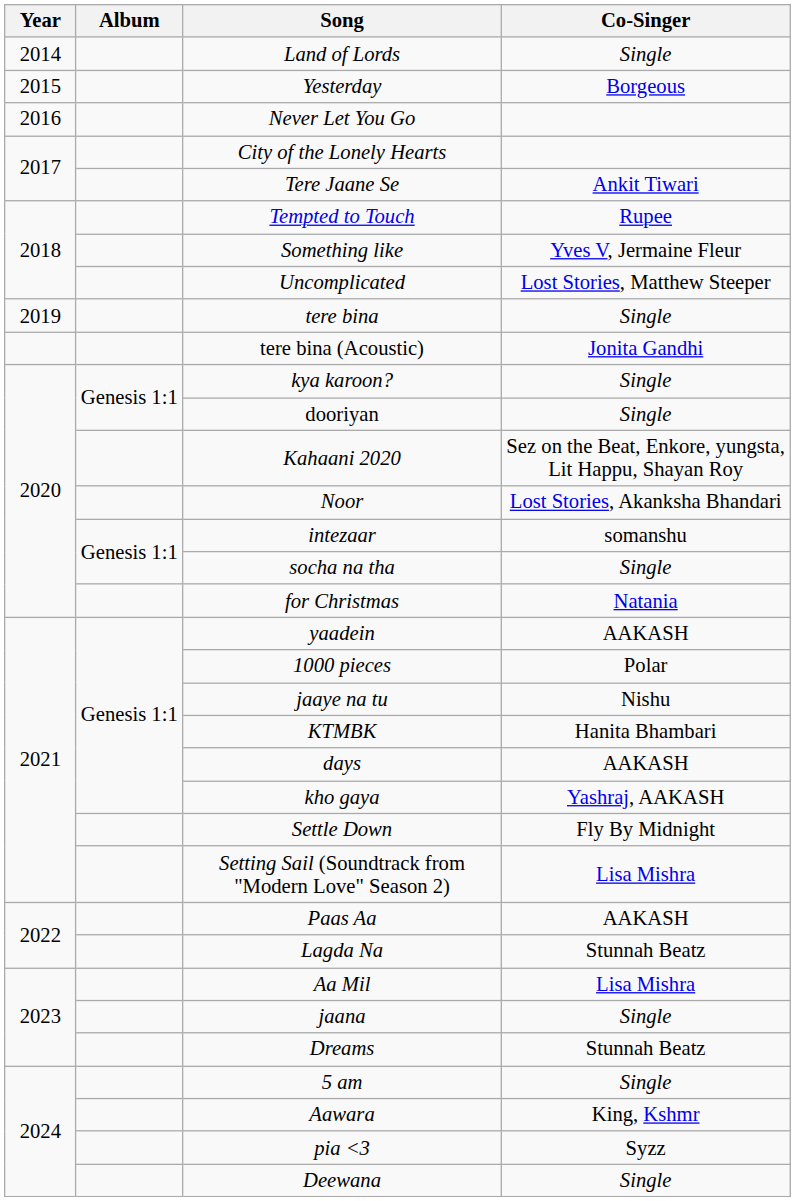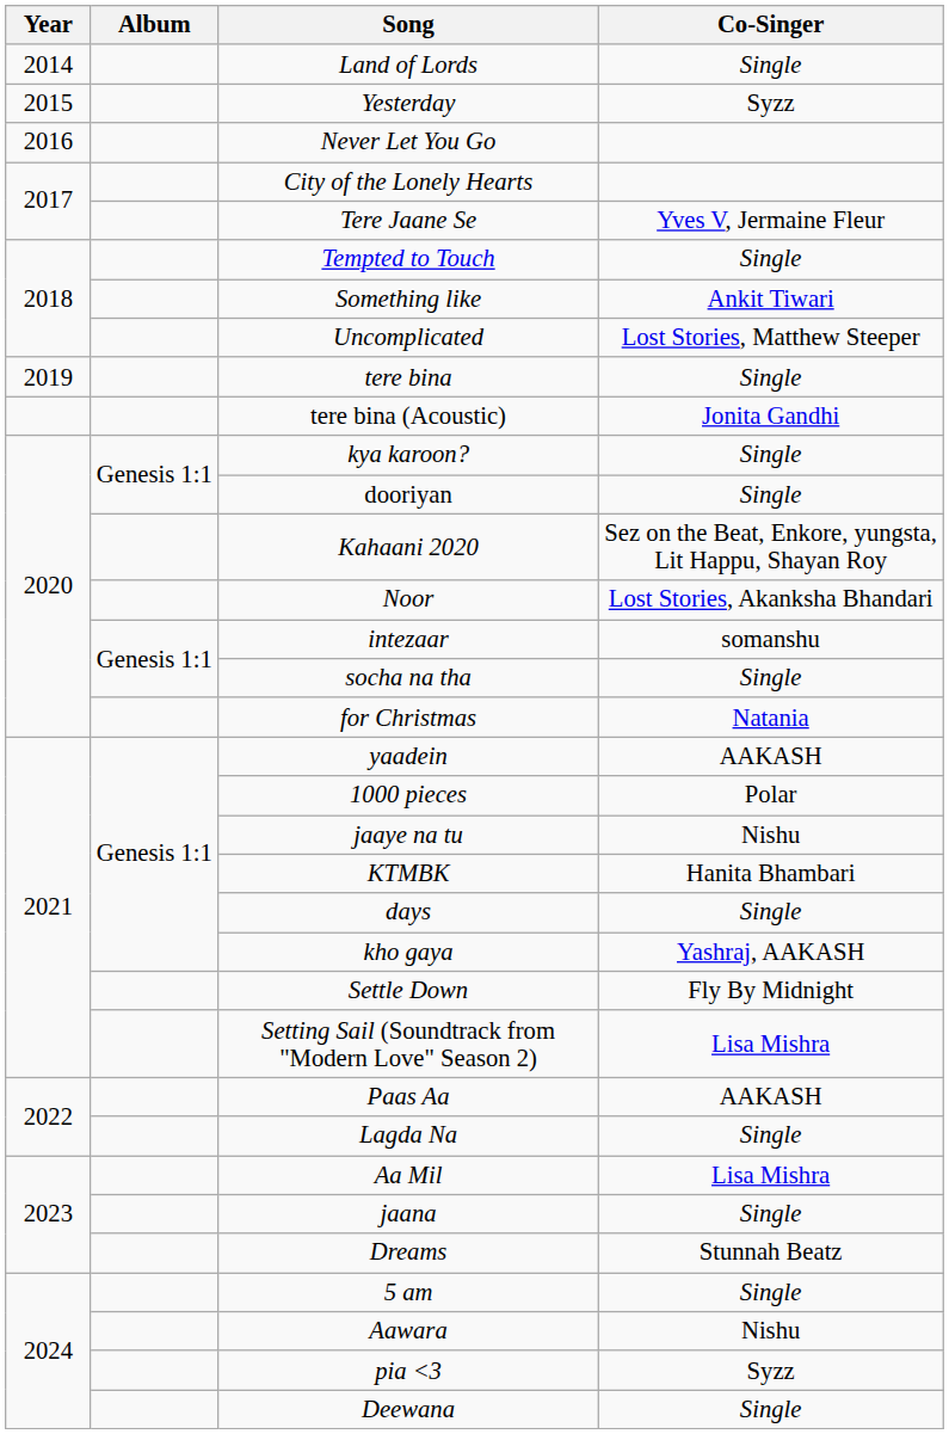Yesterday | Co-Singer: Borgeous -> Syzz
Tere Jaane Se | Co-Singer: Ankit Tiwari -> Yves V, Jermaine Fleur
Tempted to Touch | Co-Singer: Rupee -> Single
Something like | Co-Singer: Yves V, Jermaine Fleur -> Ankit Tiwari
days | Co-Singer: AAKASH -> Single
Lagda Na | Co-Singer: Stunnah Beatz -> Single
Aawara | Co-Singer: King, Kshmr -> Nishu
